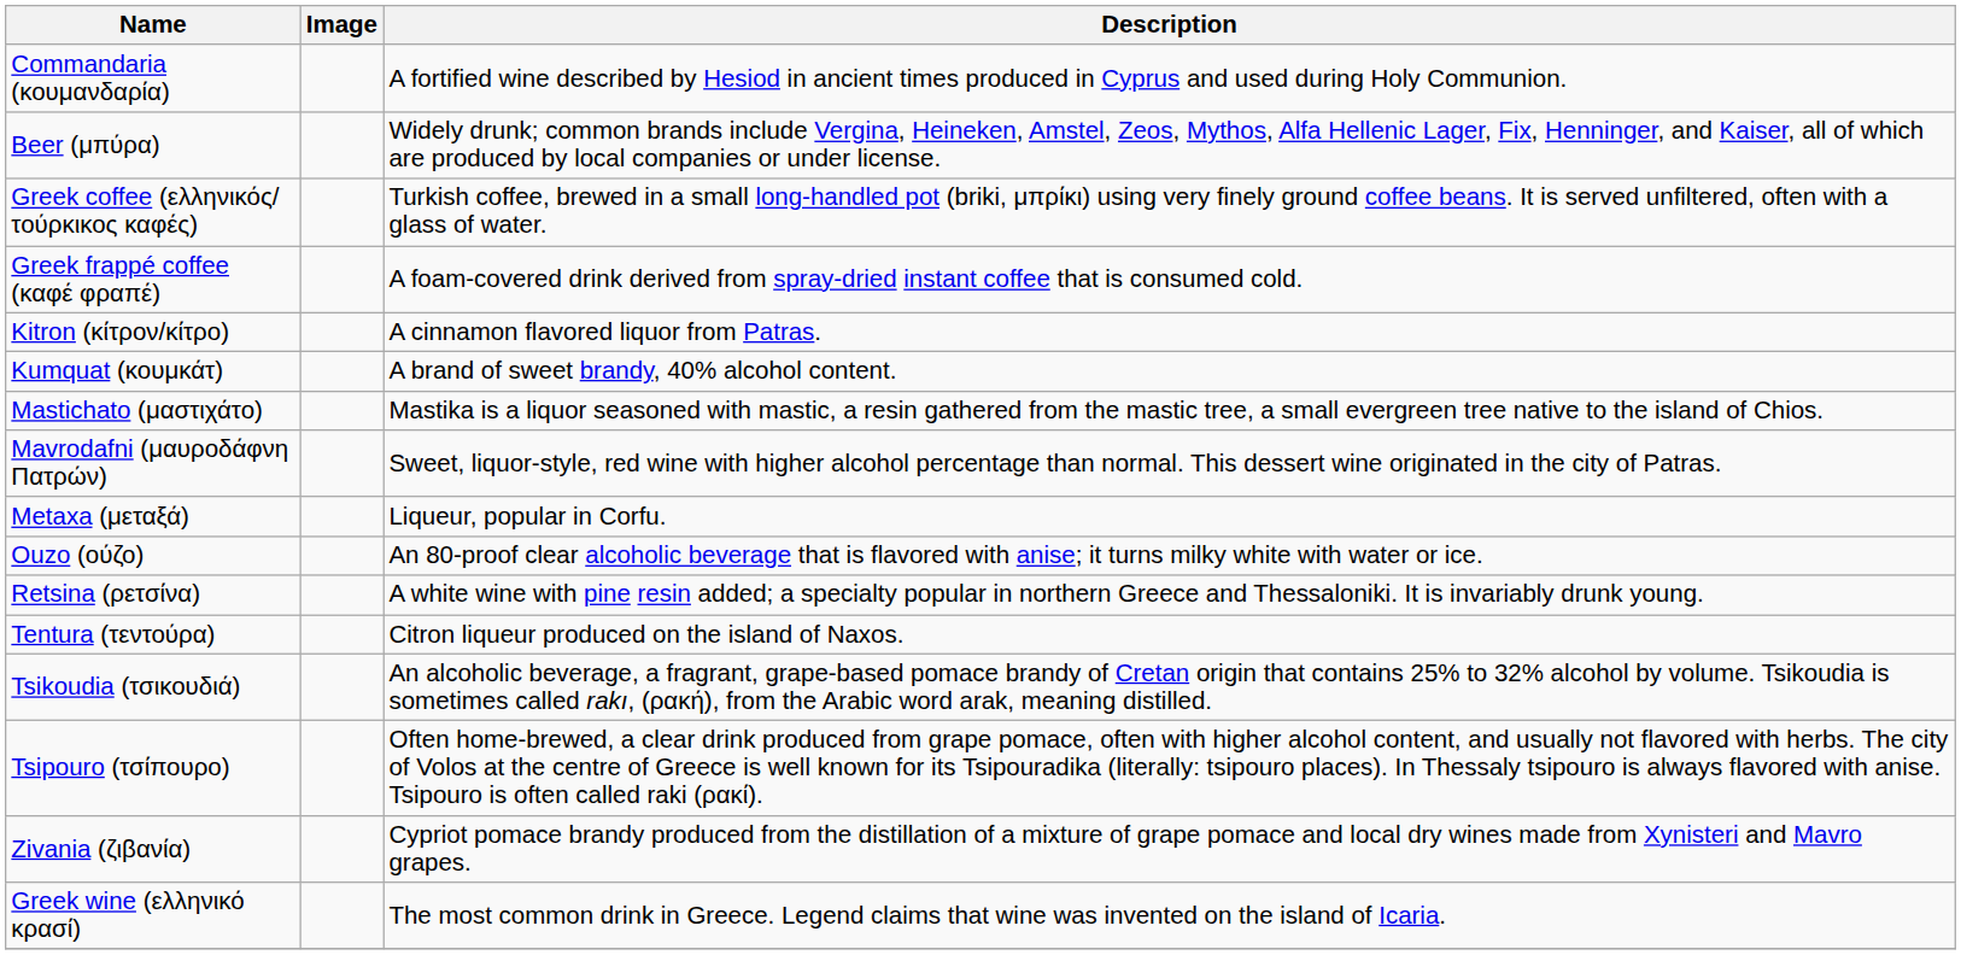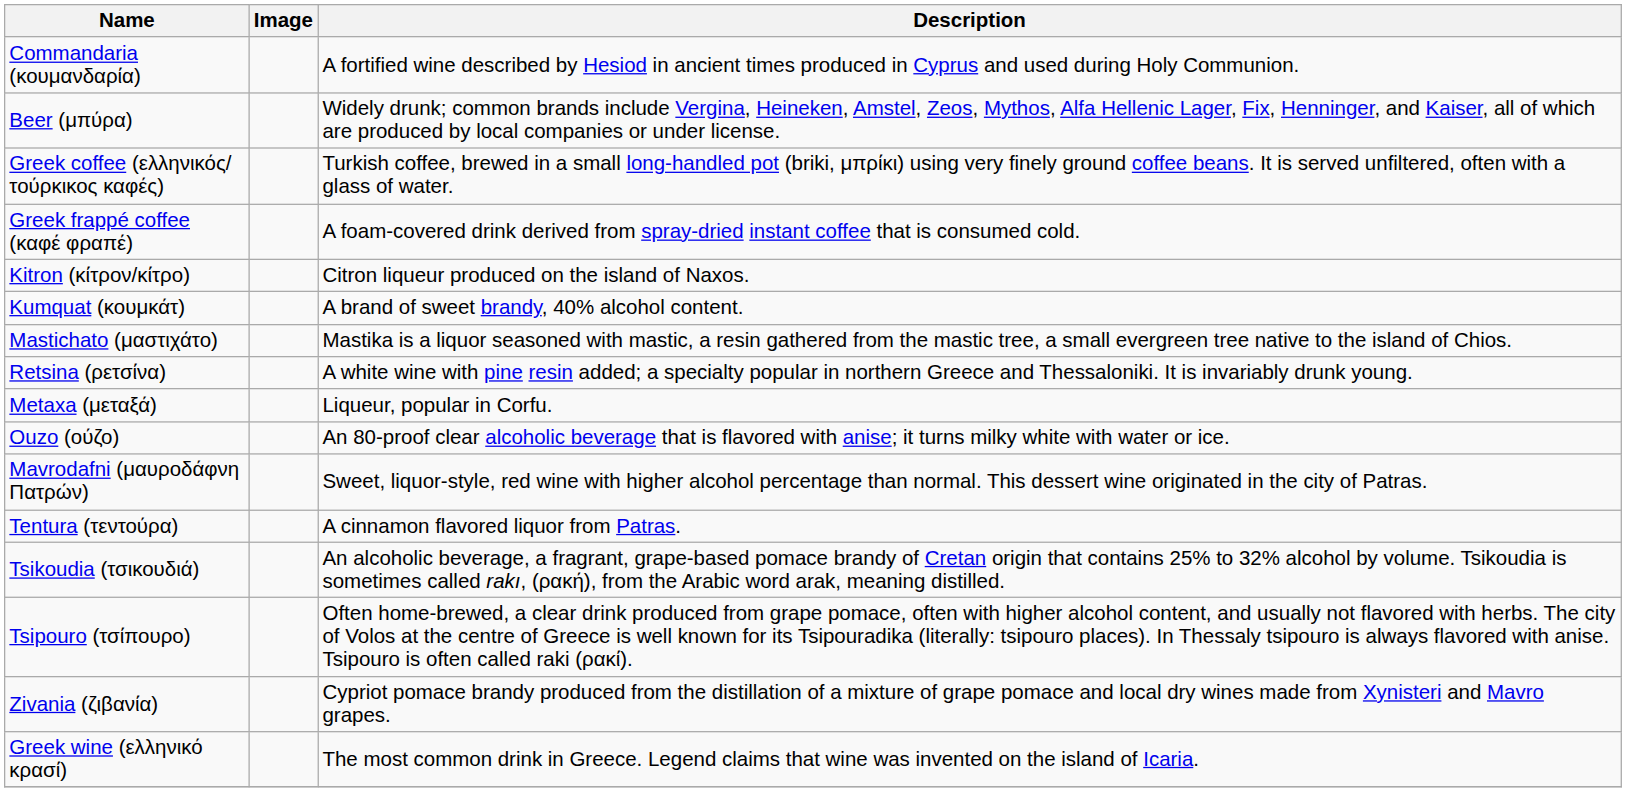Kitron (κίτρον/κίτρο) | Description: A cinnamon flavored liquor from Patras. -> Citron liqueur produced on the island of Naxos.
rows swapped: Mavrodafni (μαυροδάφνη Πατρών) <-> Retsina (ρετσίνα)
Tentura (τεντούρα) | Description: Citron liqueur produced on the island of Naxos. -> A cinnamon flavored liquor from Patras.
